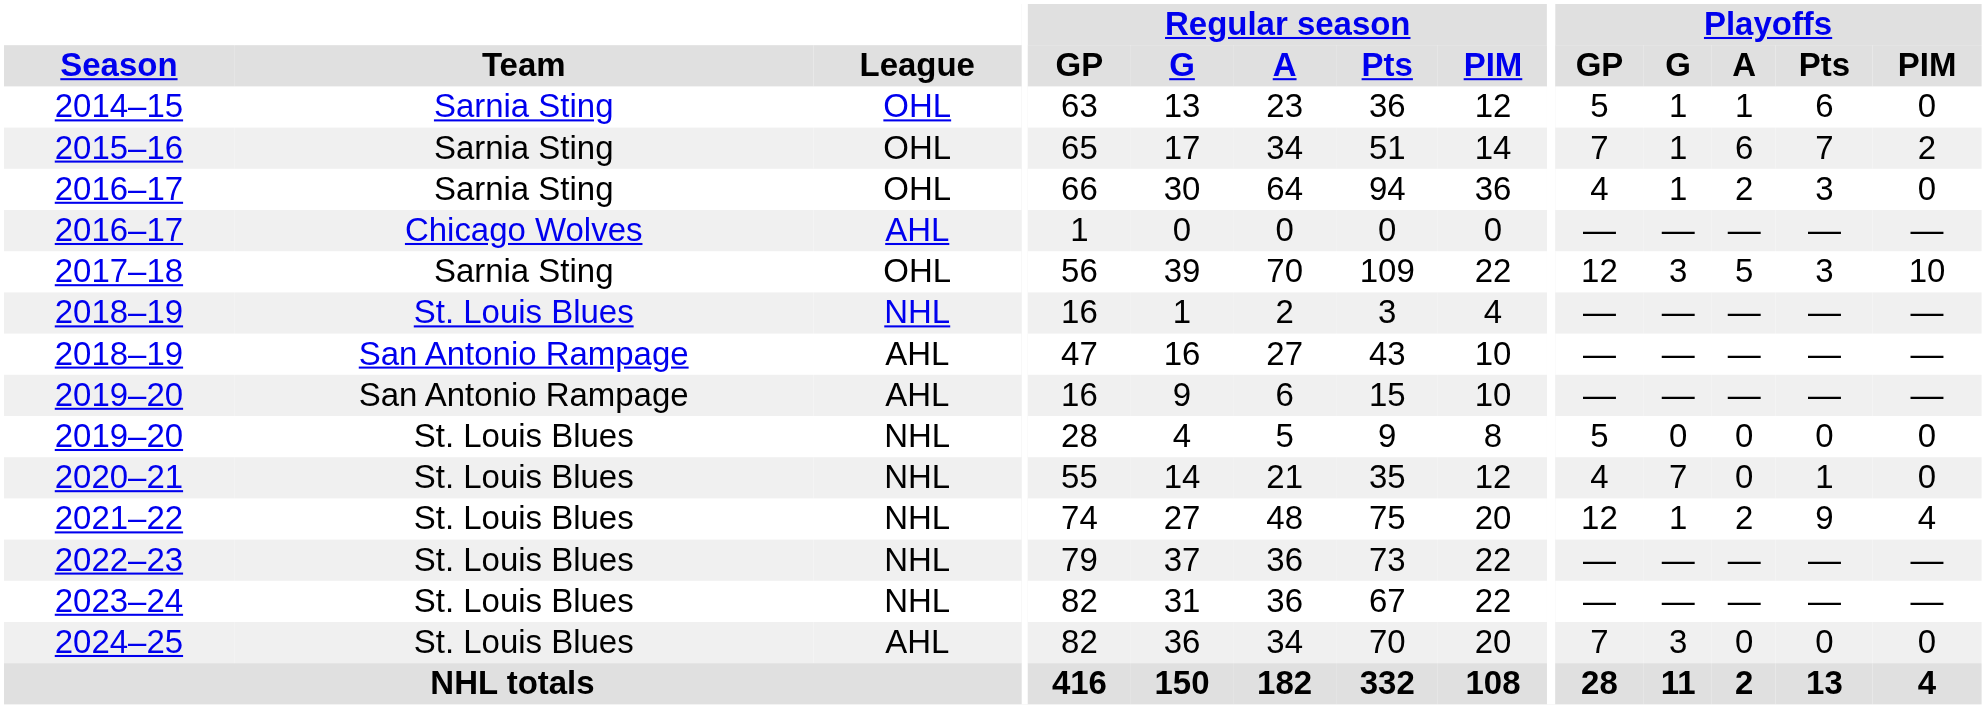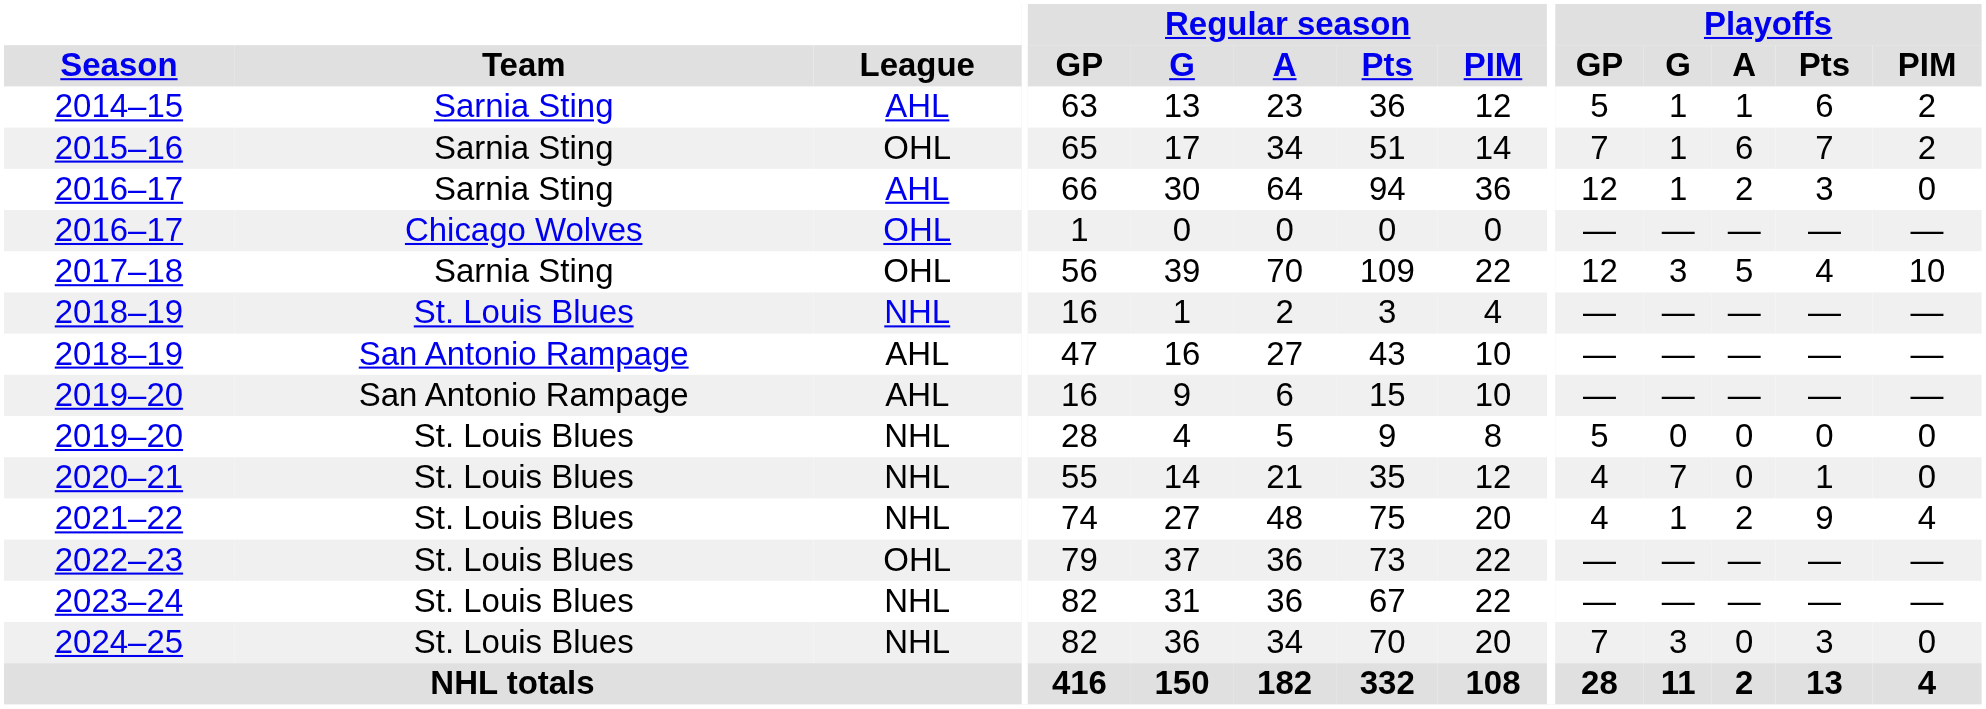2014–15 | League: OHL -> AHL
2014–15 | Playoffs / PIM: 0 -> 2
2016–17 / Sarnia Sting | League: OHL -> AHL
2016–17 / Sarnia Sting | Playoffs / GP: 4 -> 12
2016–17 / Chicago Wolves | League: AHL -> OHL
2017–18 | Playoffs / Pts: 3 -> 4
2021–22 | Playoffs / GP: 12 -> 4
2022–23 | League: NHL -> OHL
2024–25 | League: AHL -> NHL
2024–25 | Playoffs / Pts: 0 -> 3
